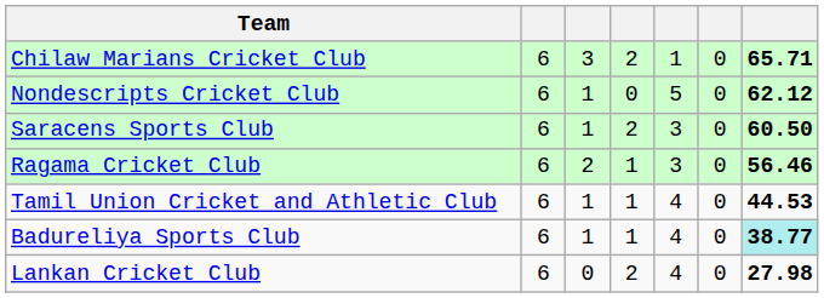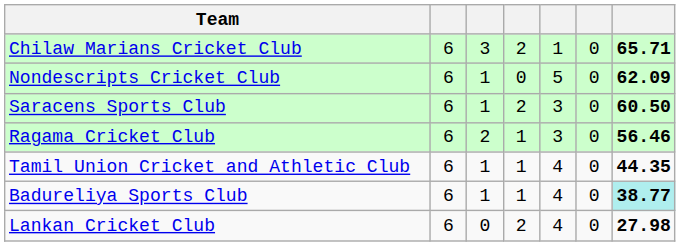Nondescripts Cricket Club | column 7: 62.12 -> 62.09
Tamil Union Cricket and Athletic Club | column 7: 44.53 -> 44.35
